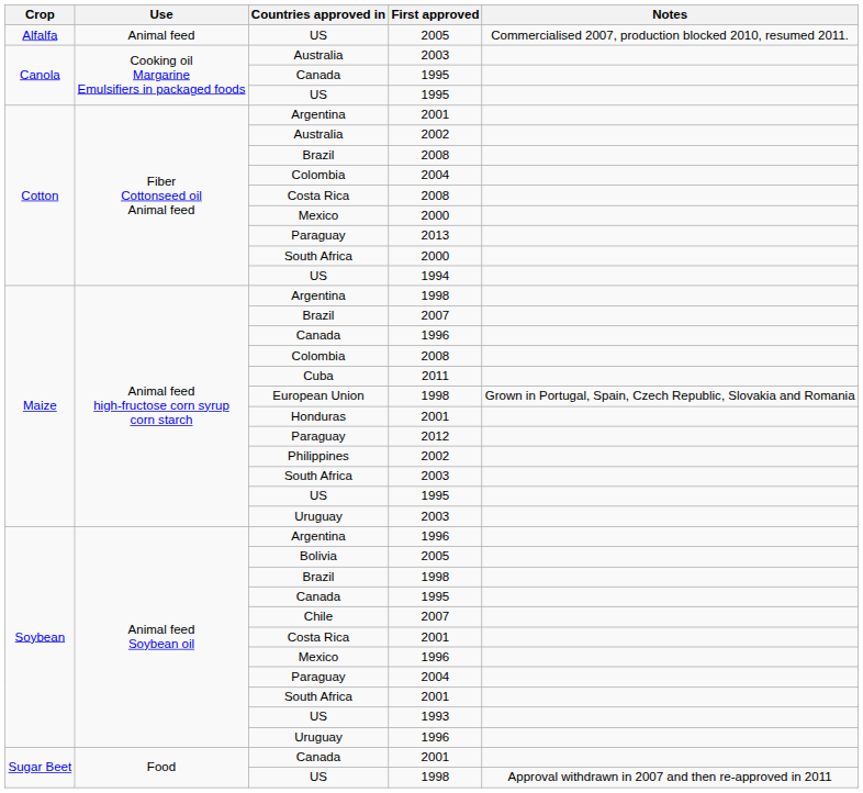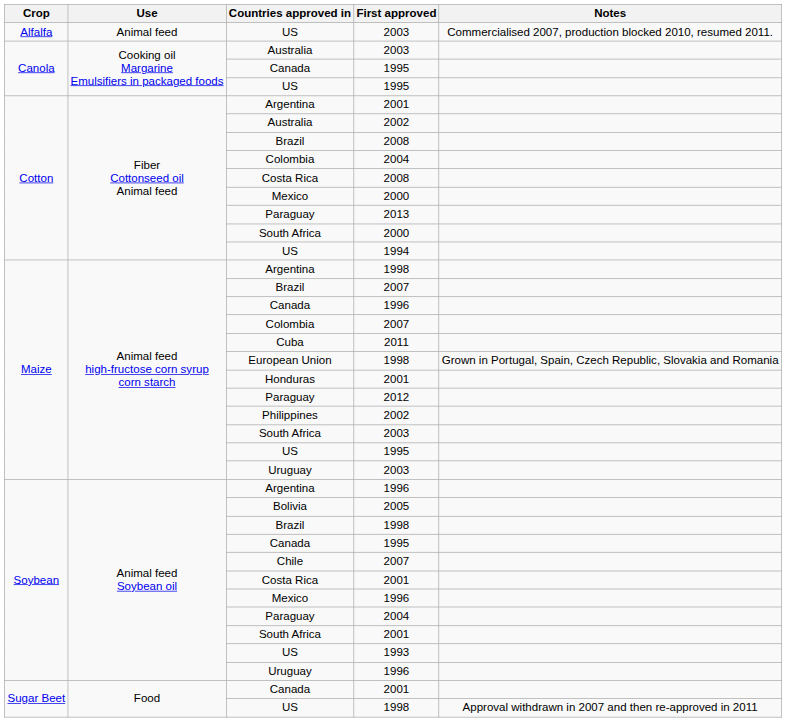Alfalfa / US | First approved: 2005 -> 2003
Maize / Colombia | First approved: 2008 -> 2007
